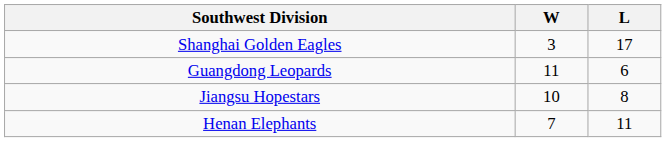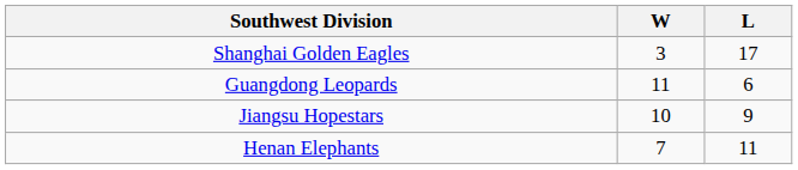Jiangsu Hopestars | L: 8 -> 9
